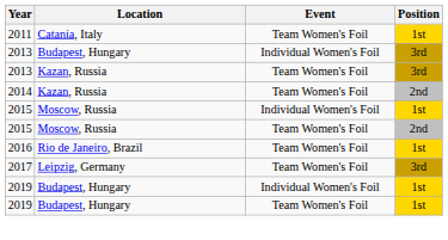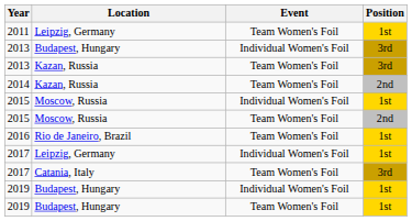2011 | Location: Catania, Italy -> Leipzig, Germany
+ row: 2017 | Leipzig, Germany | Individual Women's Foil | 1st
2017 / Team Women's Foil | Location: Leipzig, Germany -> Catania, Italy
